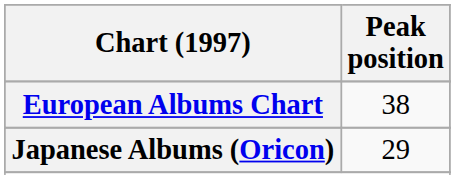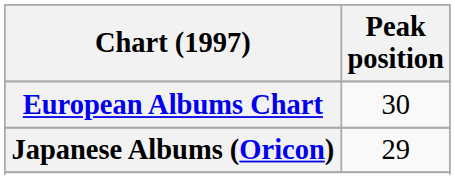European Albums Chart | Peak position: 38 -> 30
